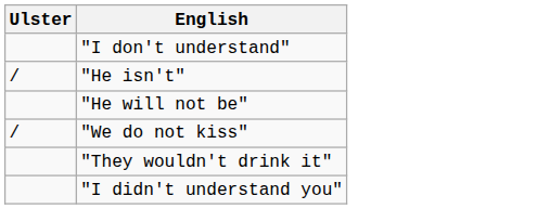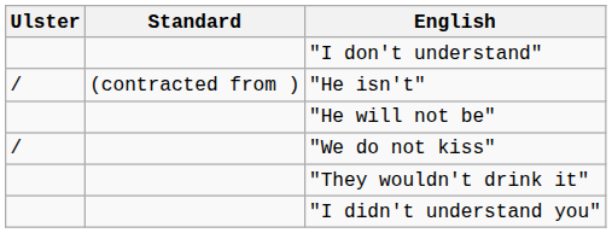+ column: Standard | (contracted from )
